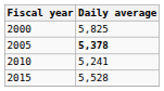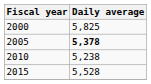2010 | Daily average: 5,241 -> 5,238
